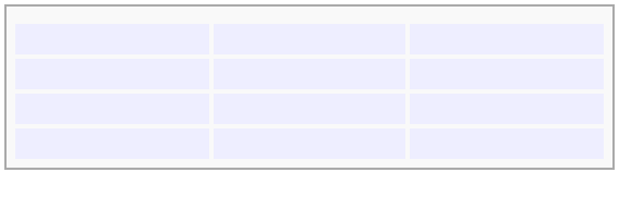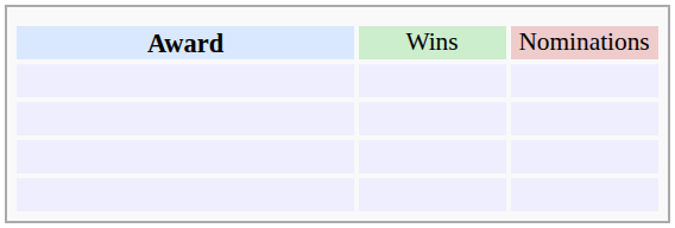+ row: Award | Wins | Nominations
